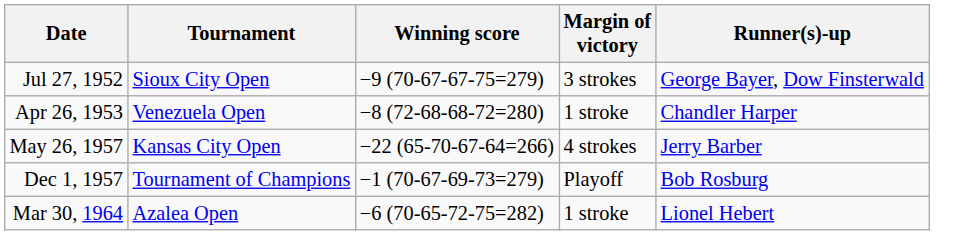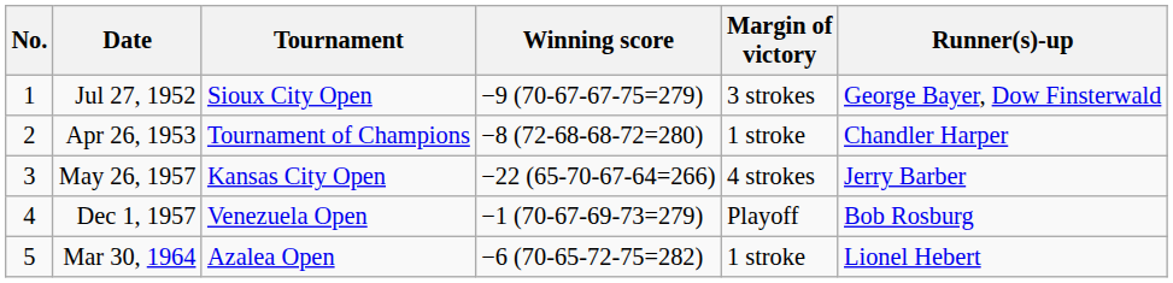+ column: No. | 1 | 2 | 3 | 4 | 5
Apr 26, 1953 | Tournament: Venezuela Open -> Tournament of Champions
Dec 1, 1957 | Tournament: Tournament of Champions -> Venezuela Open
